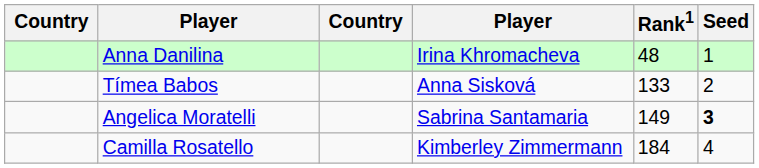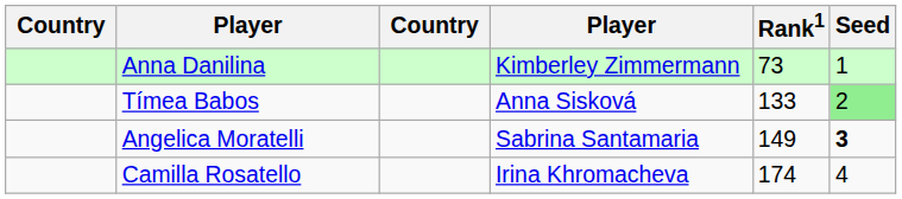Anna Danilina | column 4: Irina Khromacheva -> Kimberley Zimmermann
Anna Danilina | Rank1: 48 -> 73
Tímea Babos | Seed: no background -> lightgreen background
Camilla Rosatello | column 4: Kimberley Zimmermann -> Irina Khromacheva
Camilla Rosatello | Rank1: 184 -> 174
